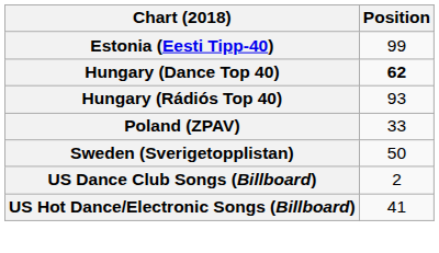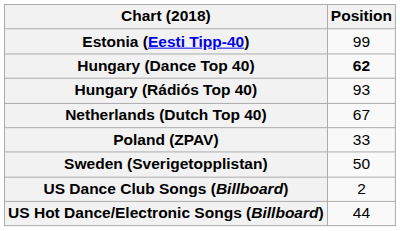+ row: Netherlands (Dutch Top 40) | 67
US Hot Dance/Electronic Songs (Billboard) | Position: 41 -> 44
